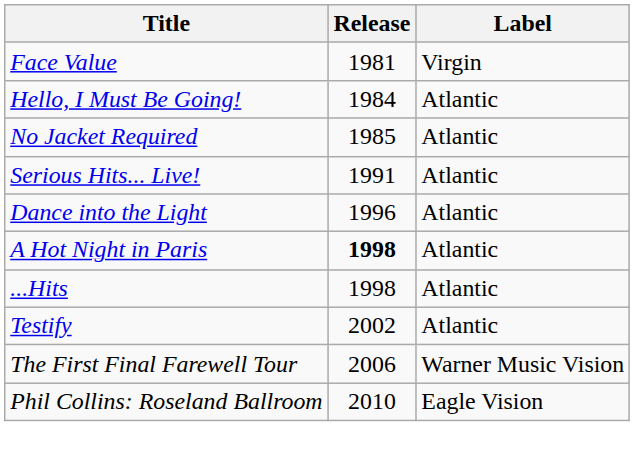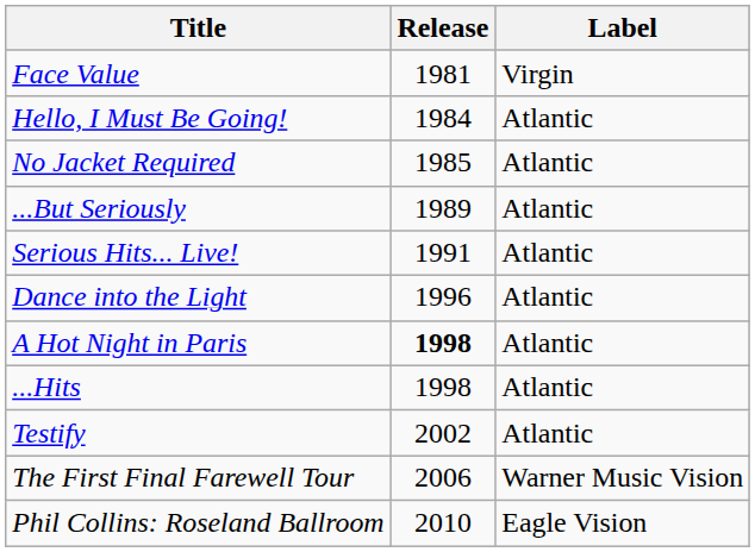+ row: ...But Seriously | 1989 | Atlantic
